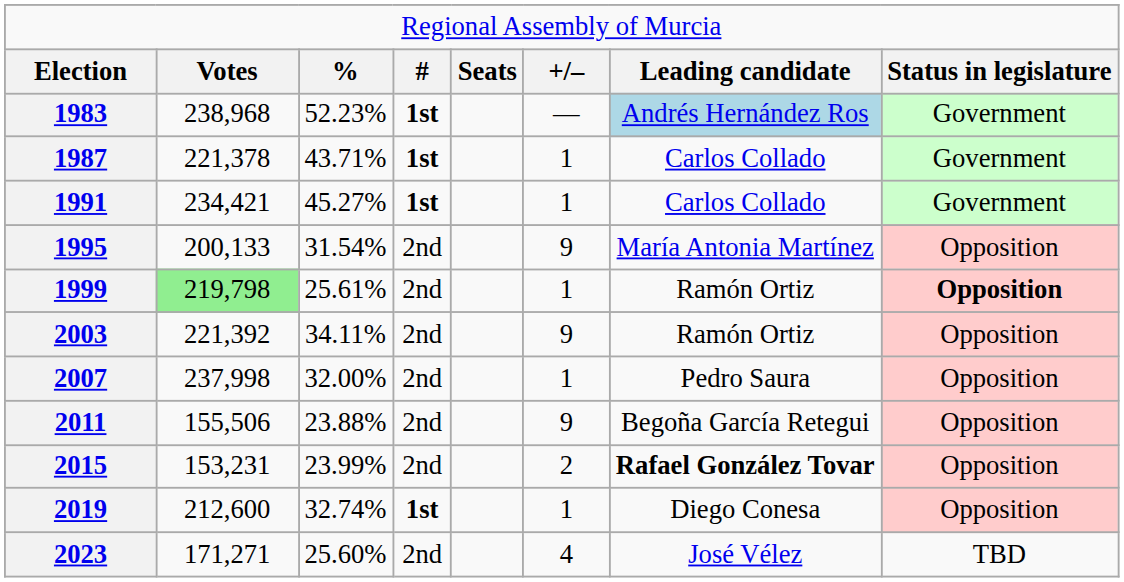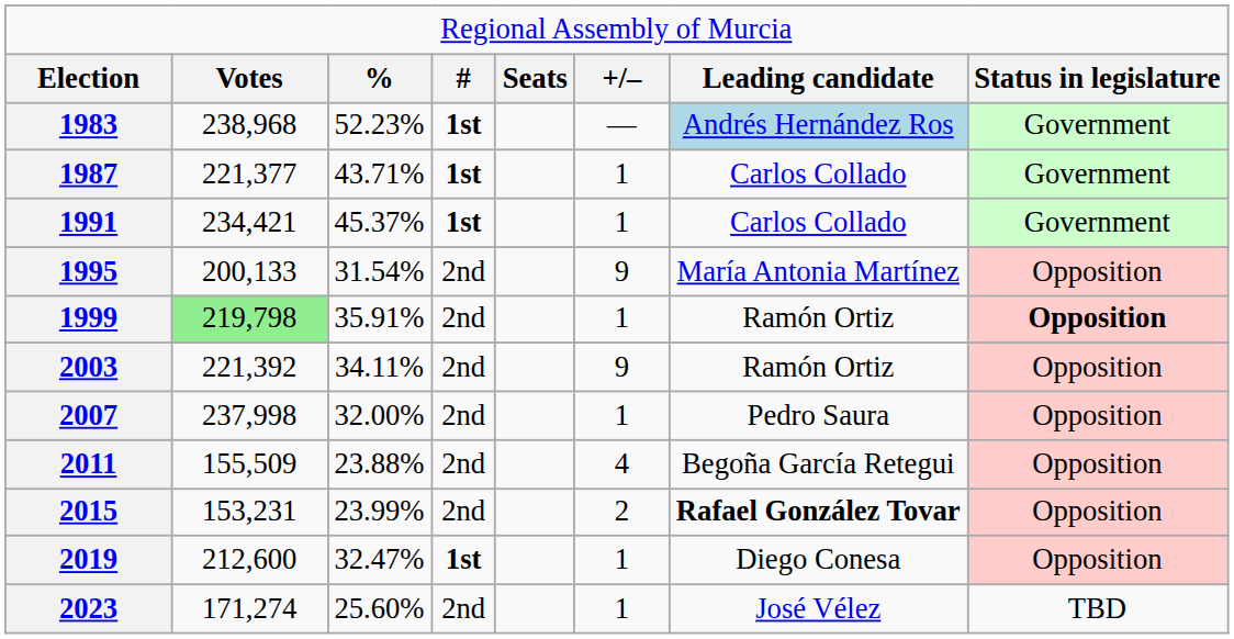1987 | column 2: 221,378 -> 221,377
1991 | column 3: 45.27% -> 45.37%
1999 | column 3: 25.61% -> 35.91%
2011 | column 2: 155,506 -> 155,509
2011 | column 6: 9 -> 4
2019 | column 3: 32.74% -> 32.47%
2023 | column 2: 171,271 -> 171,274
2023 | column 6: 4 -> 1
